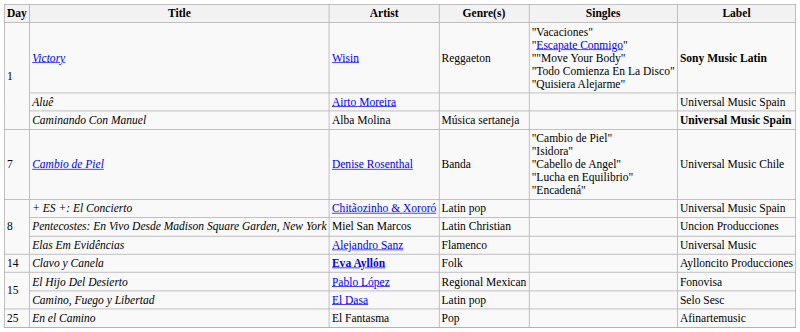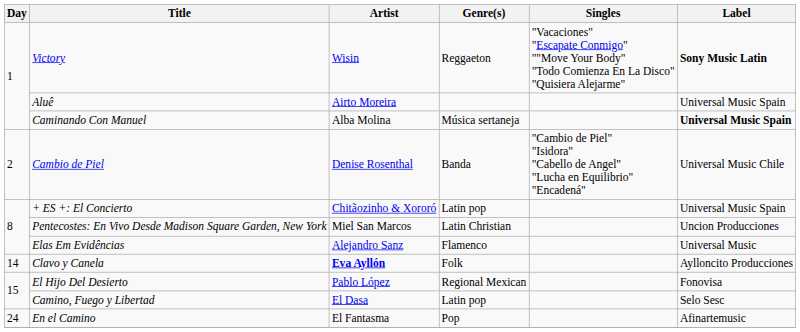Cambio de Piel | Day: 7 -> 2
En el Camino | Day: 25 -> 24
